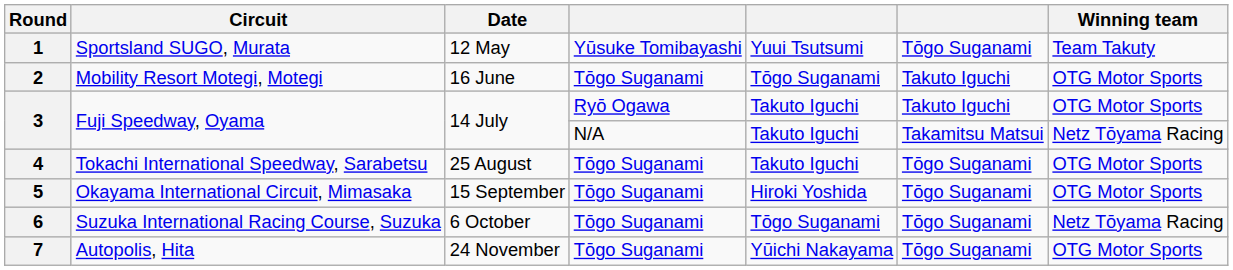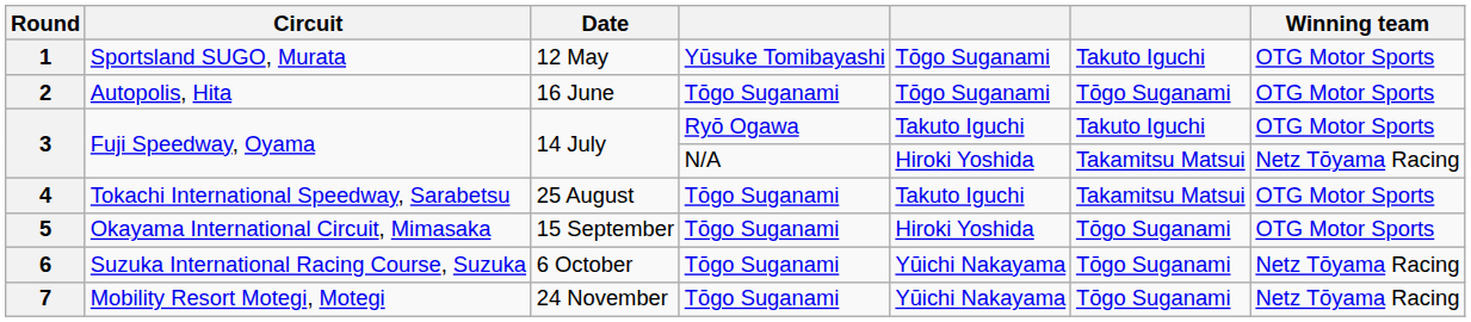1 | column 5: Yuui Tsutsumi -> Tōgo Suganami
1 | column 6: Tōgo Suganami -> Takuto Iguchi
1 | Winning team: Team Takuty -> OTG Motor Sports
2 | Circuit: Mobility Resort Motegi, Motegi -> Autopolis, Hita
2 | column 6: Takuto Iguchi -> Tōgo Suganami
3 / N/A | column 5: Takuto Iguchi -> Hiroki Yoshida
4 | column 6: Tōgo Suganami -> Takamitsu Matsui
6 | column 5: Tōgo Suganami -> Yūichi Nakayama
7 | Circuit: Autopolis, Hita -> Mobility Resort Motegi, Motegi
7 | Winning team: OTG Motor Sports -> Netz Tōyama Racing
